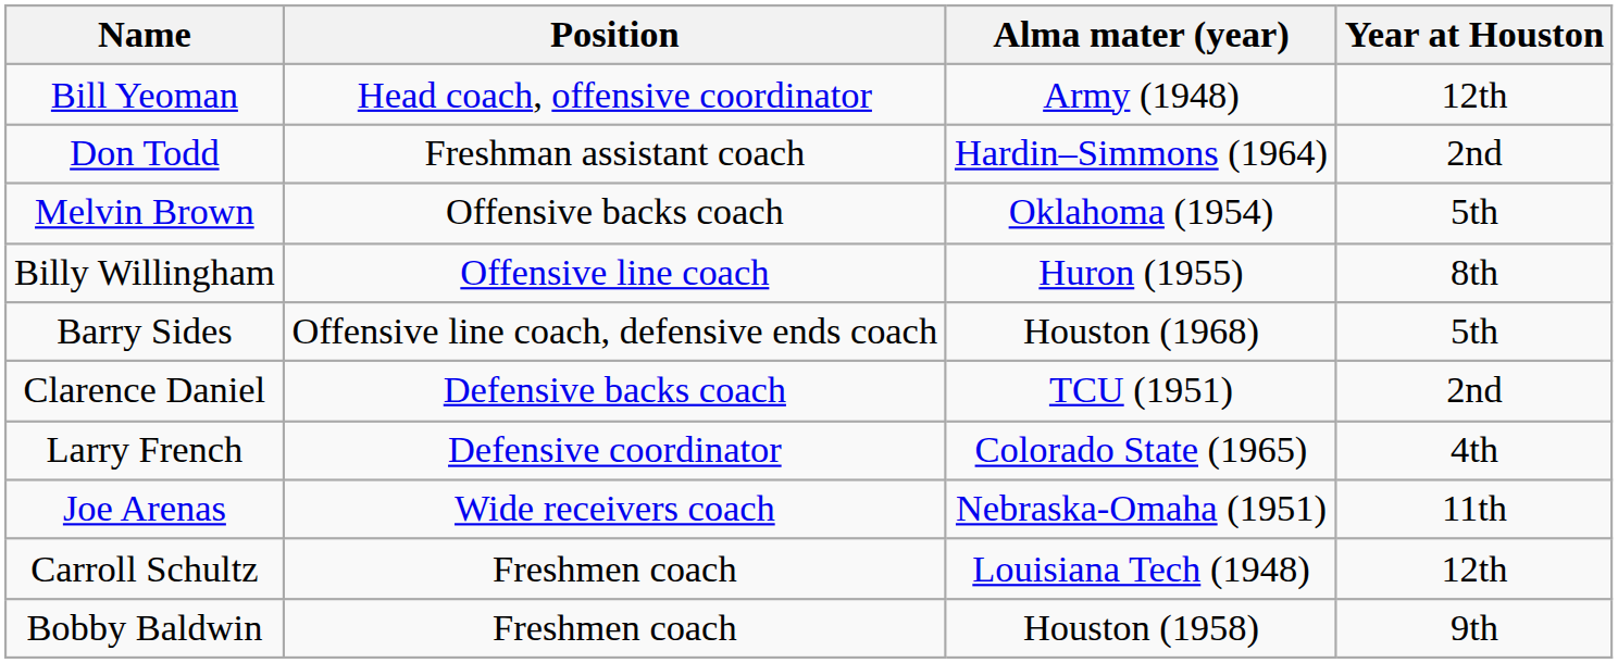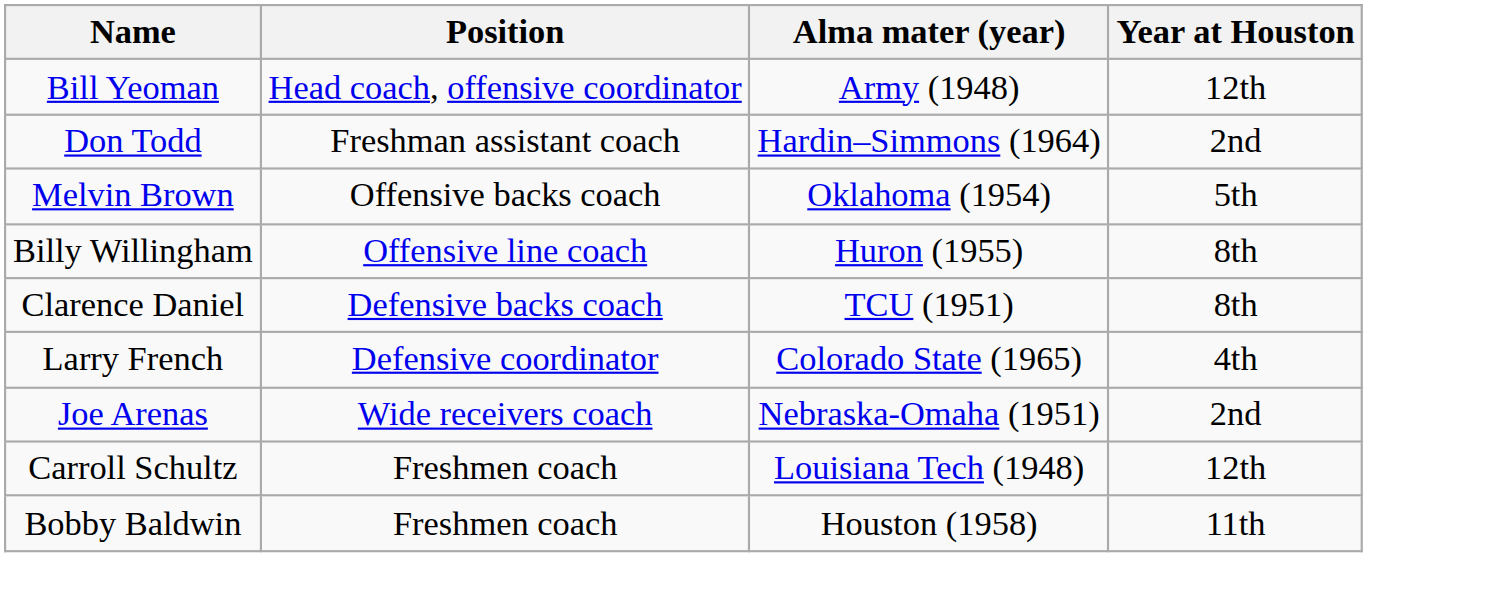- row: Barry Sides | Offensive line coach, defensive ends coach | Houston (1968) | 5th
Clarence Daniel | Year at Houston: 2nd -> 8th
Joe Arenas | Year at Houston: 11th -> 2nd
Bobby Baldwin | Year at Houston: 9th -> 11th
